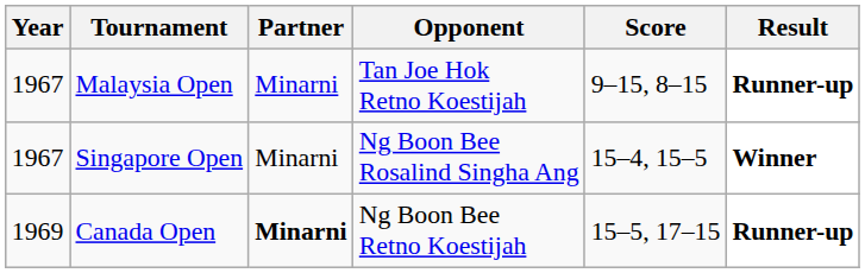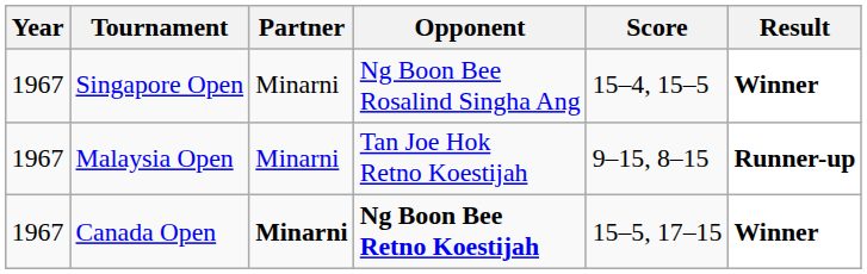rows swapped: Malaysia Open <-> Singapore Open
Canada Open | Year: 1969 -> 1967
Canada Open | Opponent: normal -> bold
Canada Open | Result: Runner-up -> Winner
